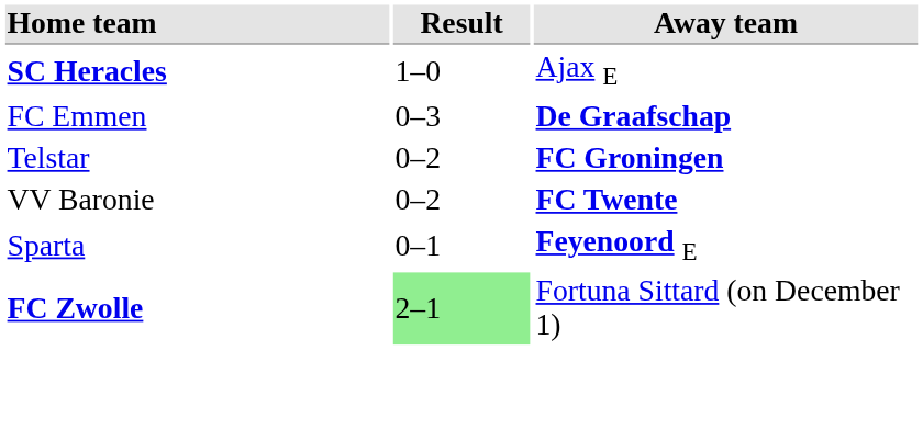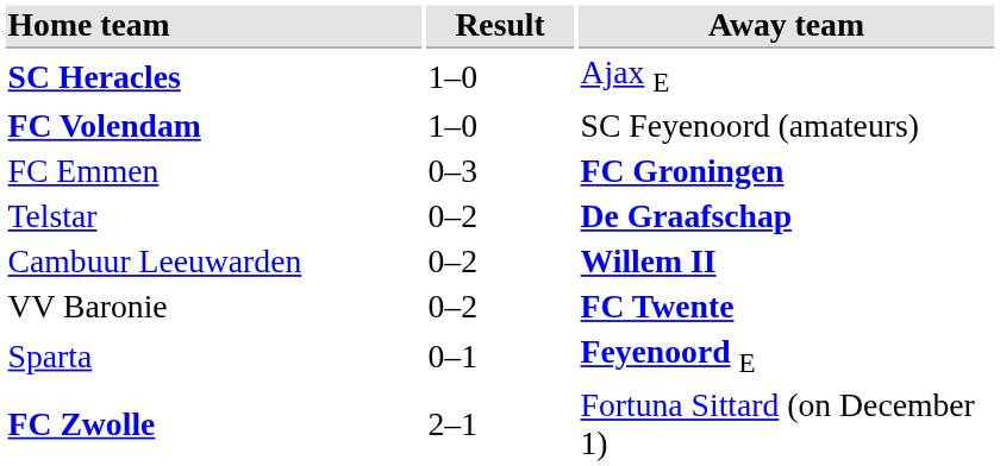+ row: FC Volendam | 1–0 | SC Feyenoord (amateurs)
FC Emmen | Away team: De Graafschap -> FC Groningen
Telstar | Away team: FC Groningen -> De Graafschap
+ row: Cambuur Leeuwarden | 0–2 | Willem II
FC Zwolle | Result: lightgreen background -> no background
